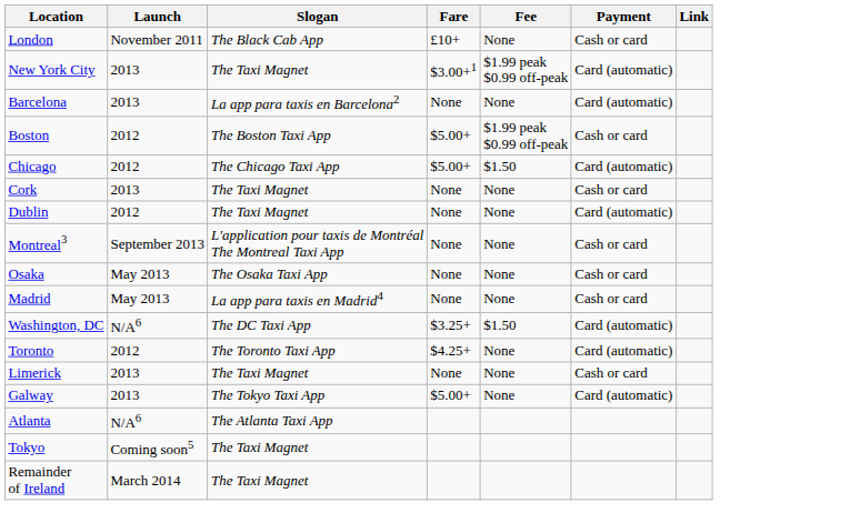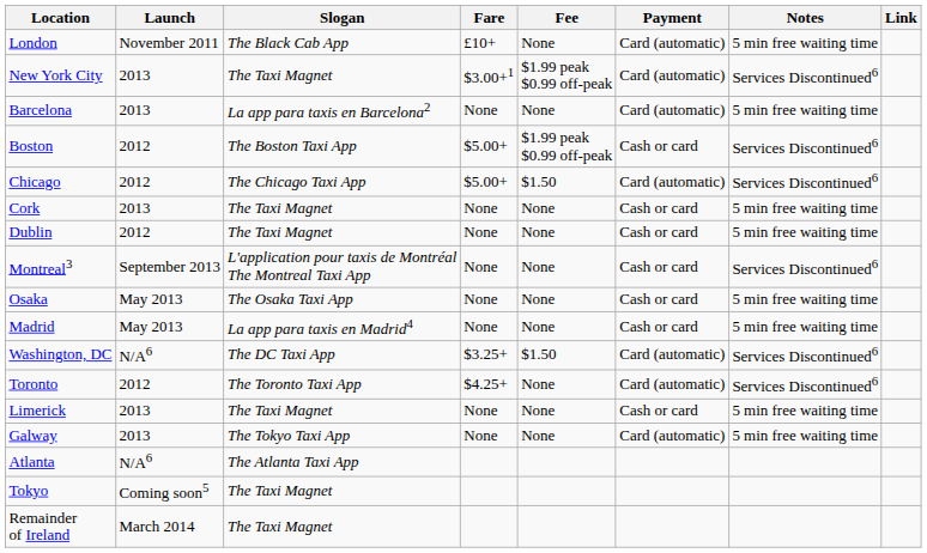+ column: Notes | 5 min free waiting time | Services Discontinued6 | 5 min free waiting time | Services Discontinued6 | Services Discontinued6 | 5 min free waiting time | 5 min free waiting time | Services Discontinued6 | 5 min free waiting time | 5 min free waiting time | Services Discontinued6 | Services Discontinued6 | 5 min free waiting time | 5 min free waiting time
London | Payment: Cash or card -> Card (automatic)
Dublin | Payment: Card (automatic) -> Cash or card
Galway | Fare: $5.00+ -> None
